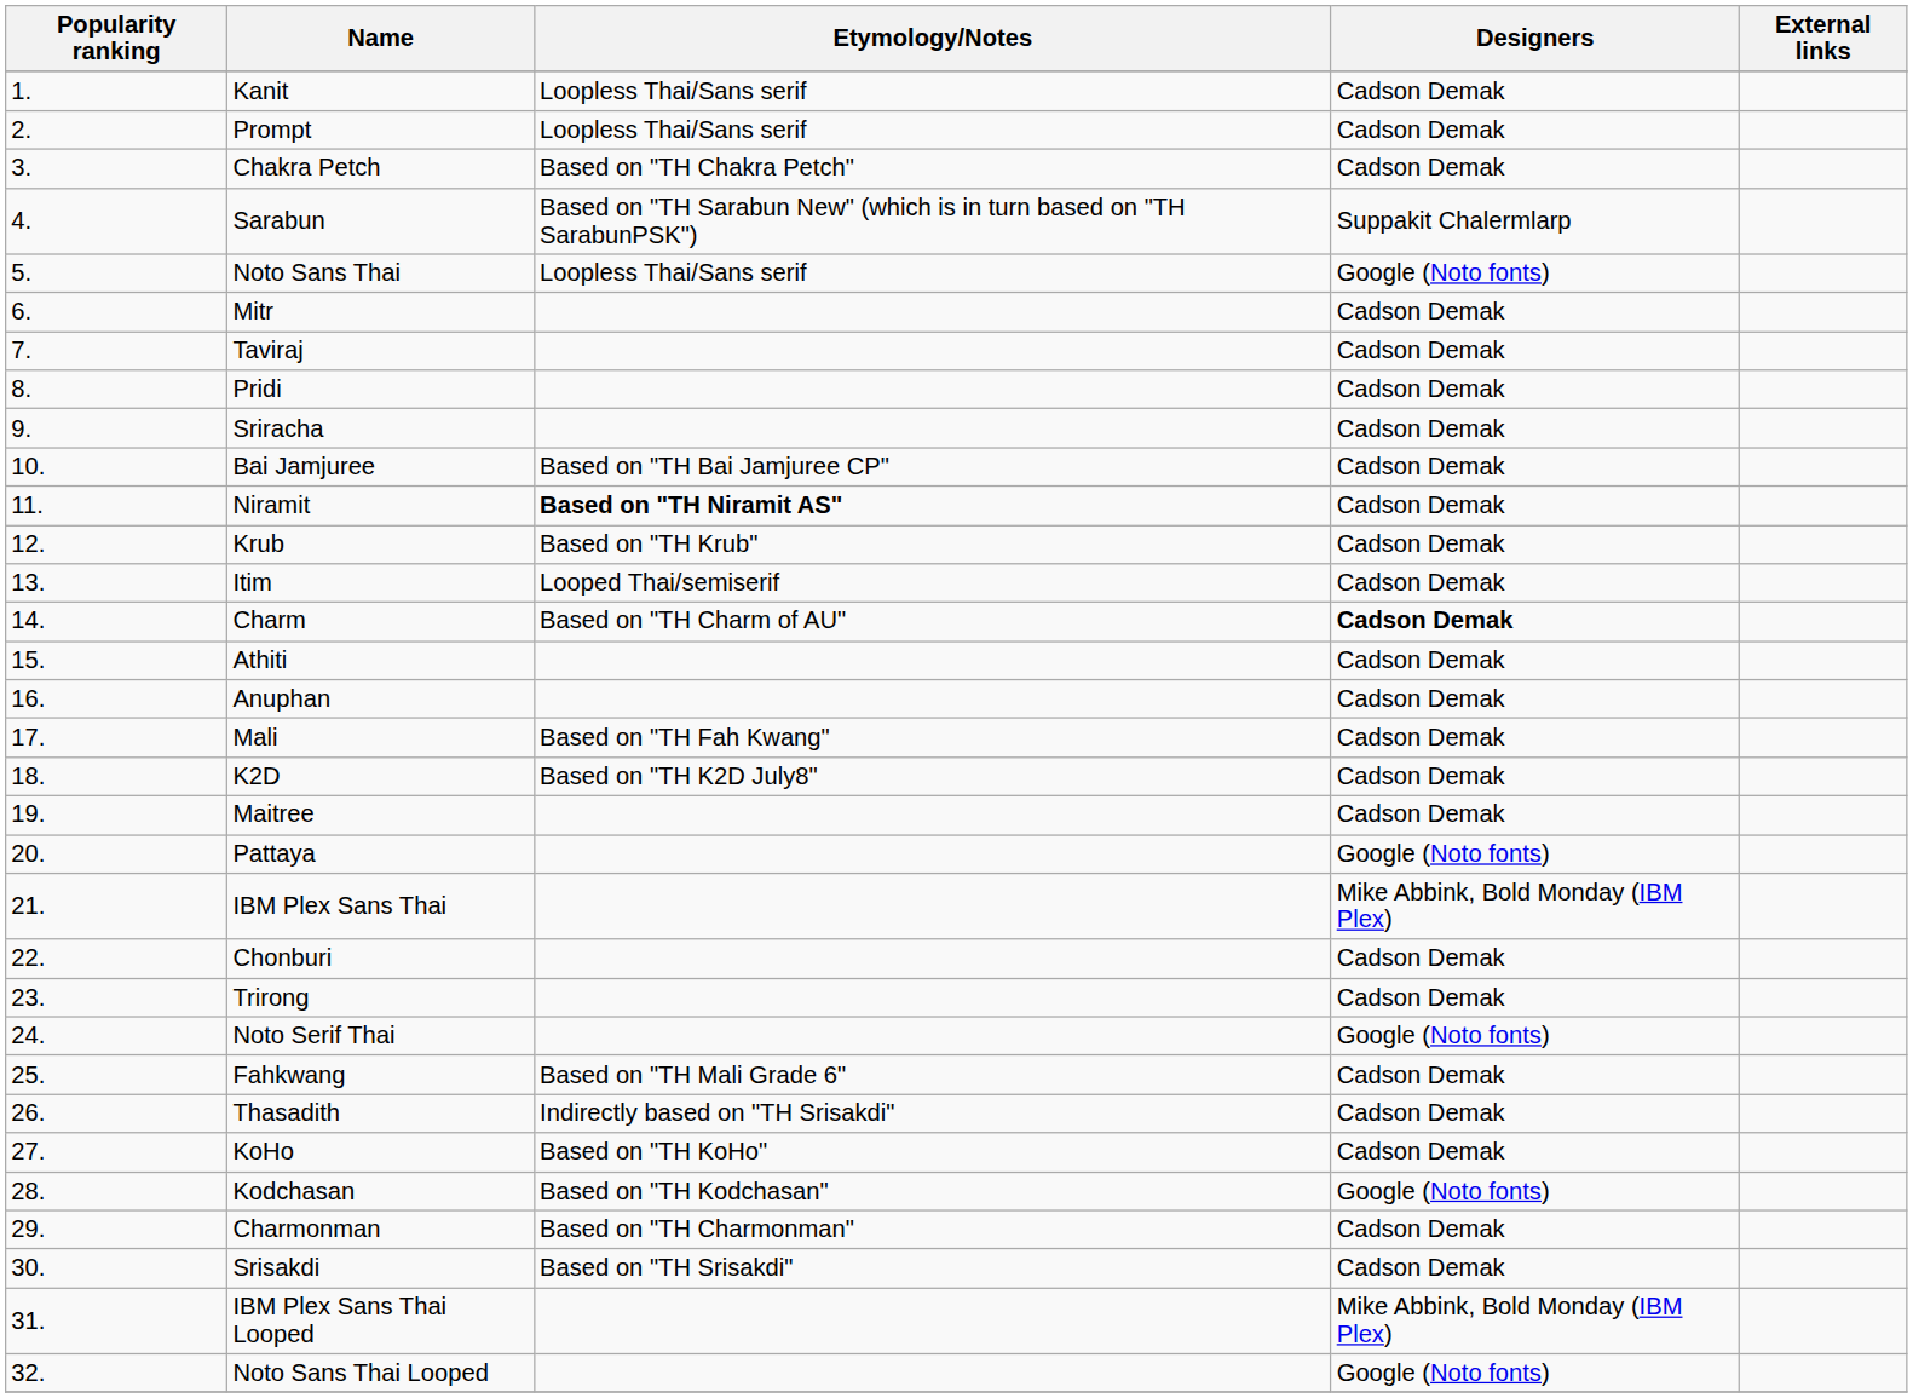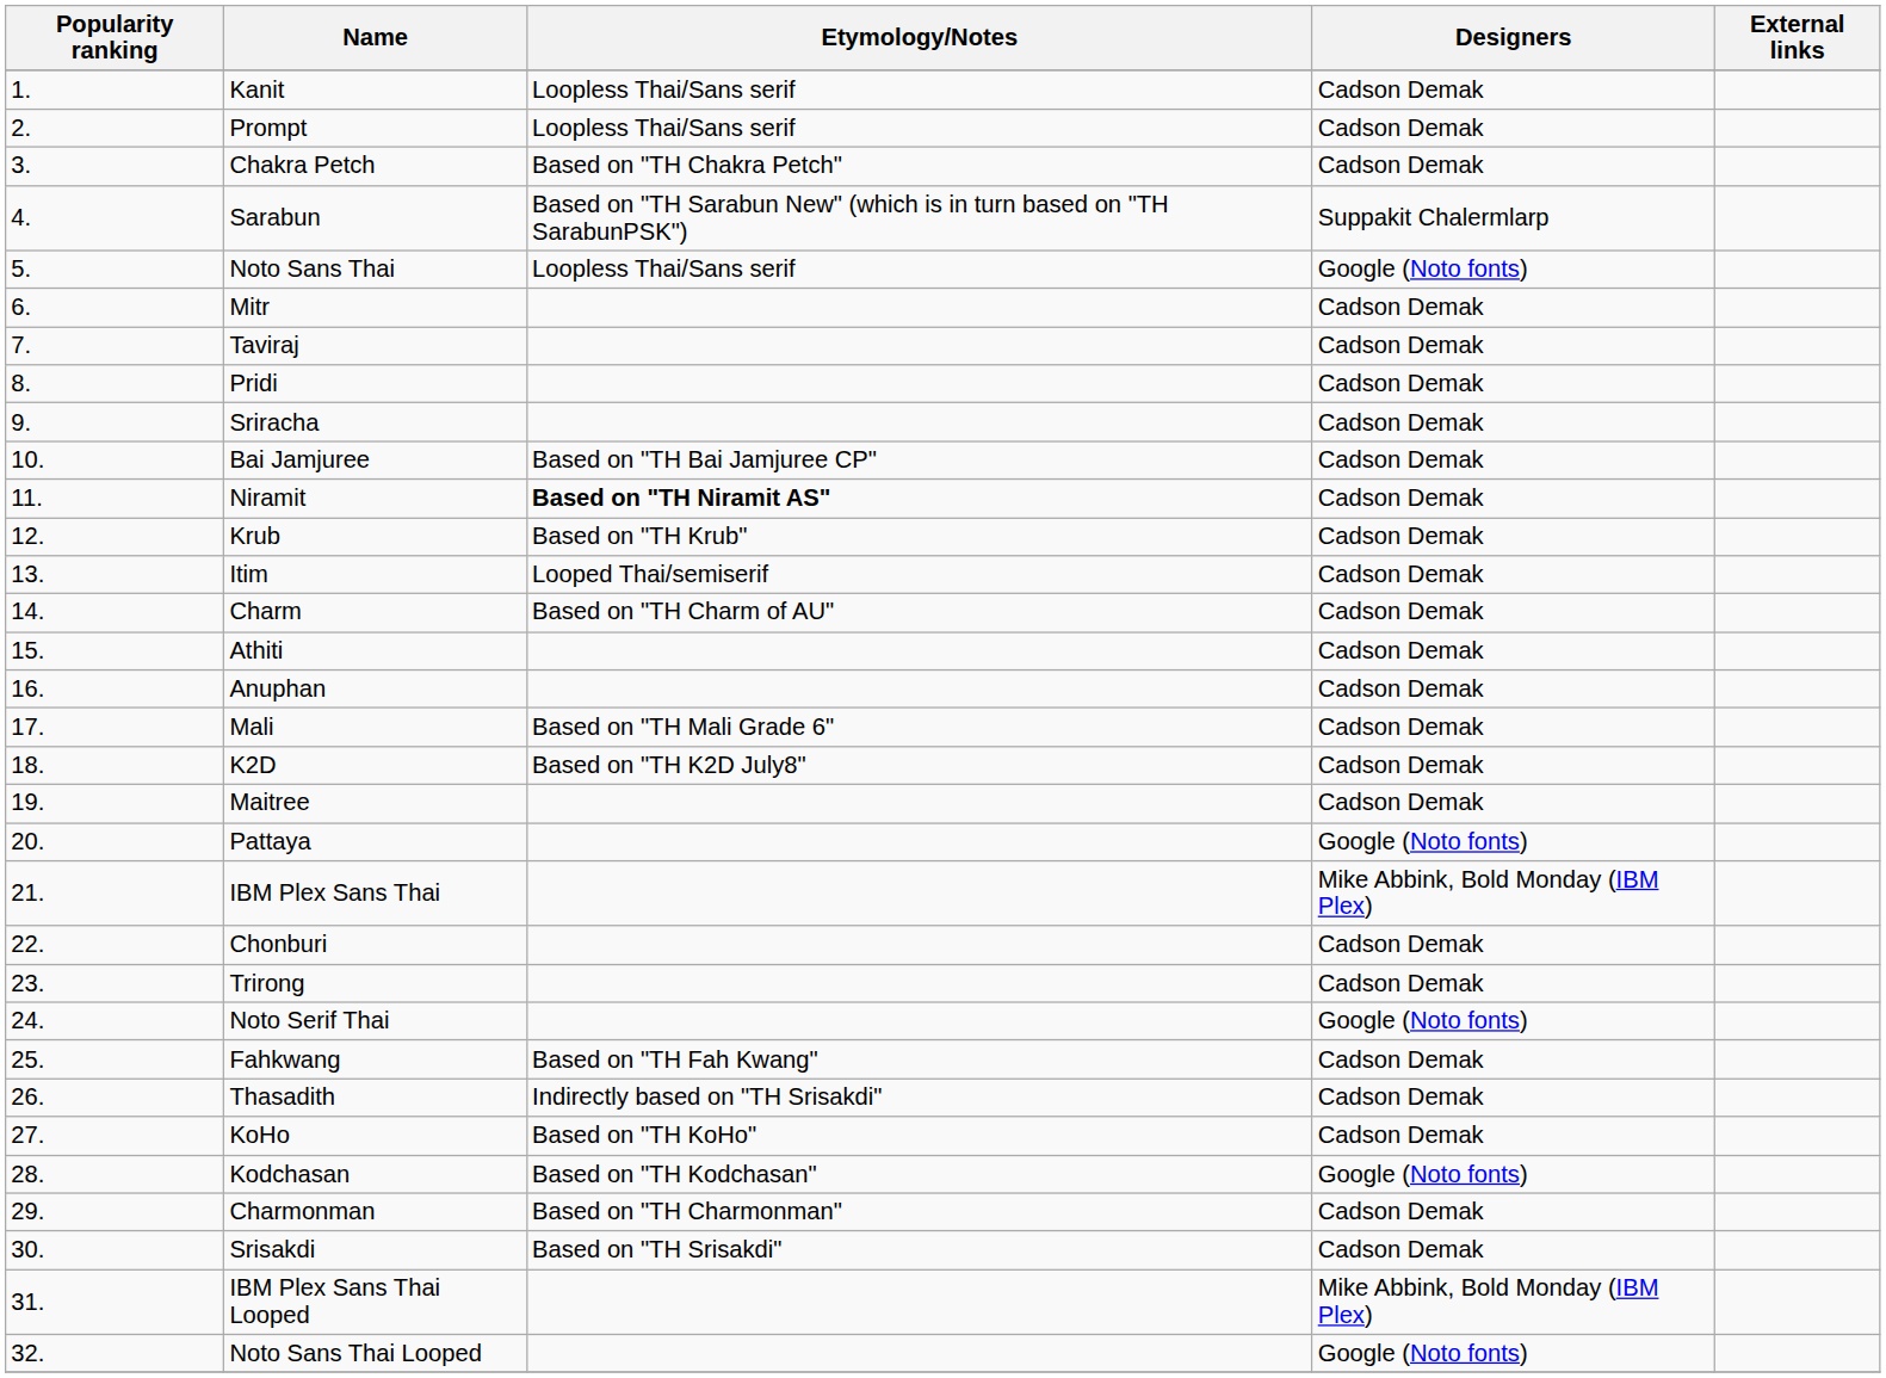Charm | Designers: bold -> normal
Mali | Etymology/Notes: Based on "TH Fah Kwang" -> Based on "TH Mali Grade 6"
Fahkwang | Etymology/Notes: Based on "TH Mali Grade 6" -> Based on "TH Fah Kwang"
